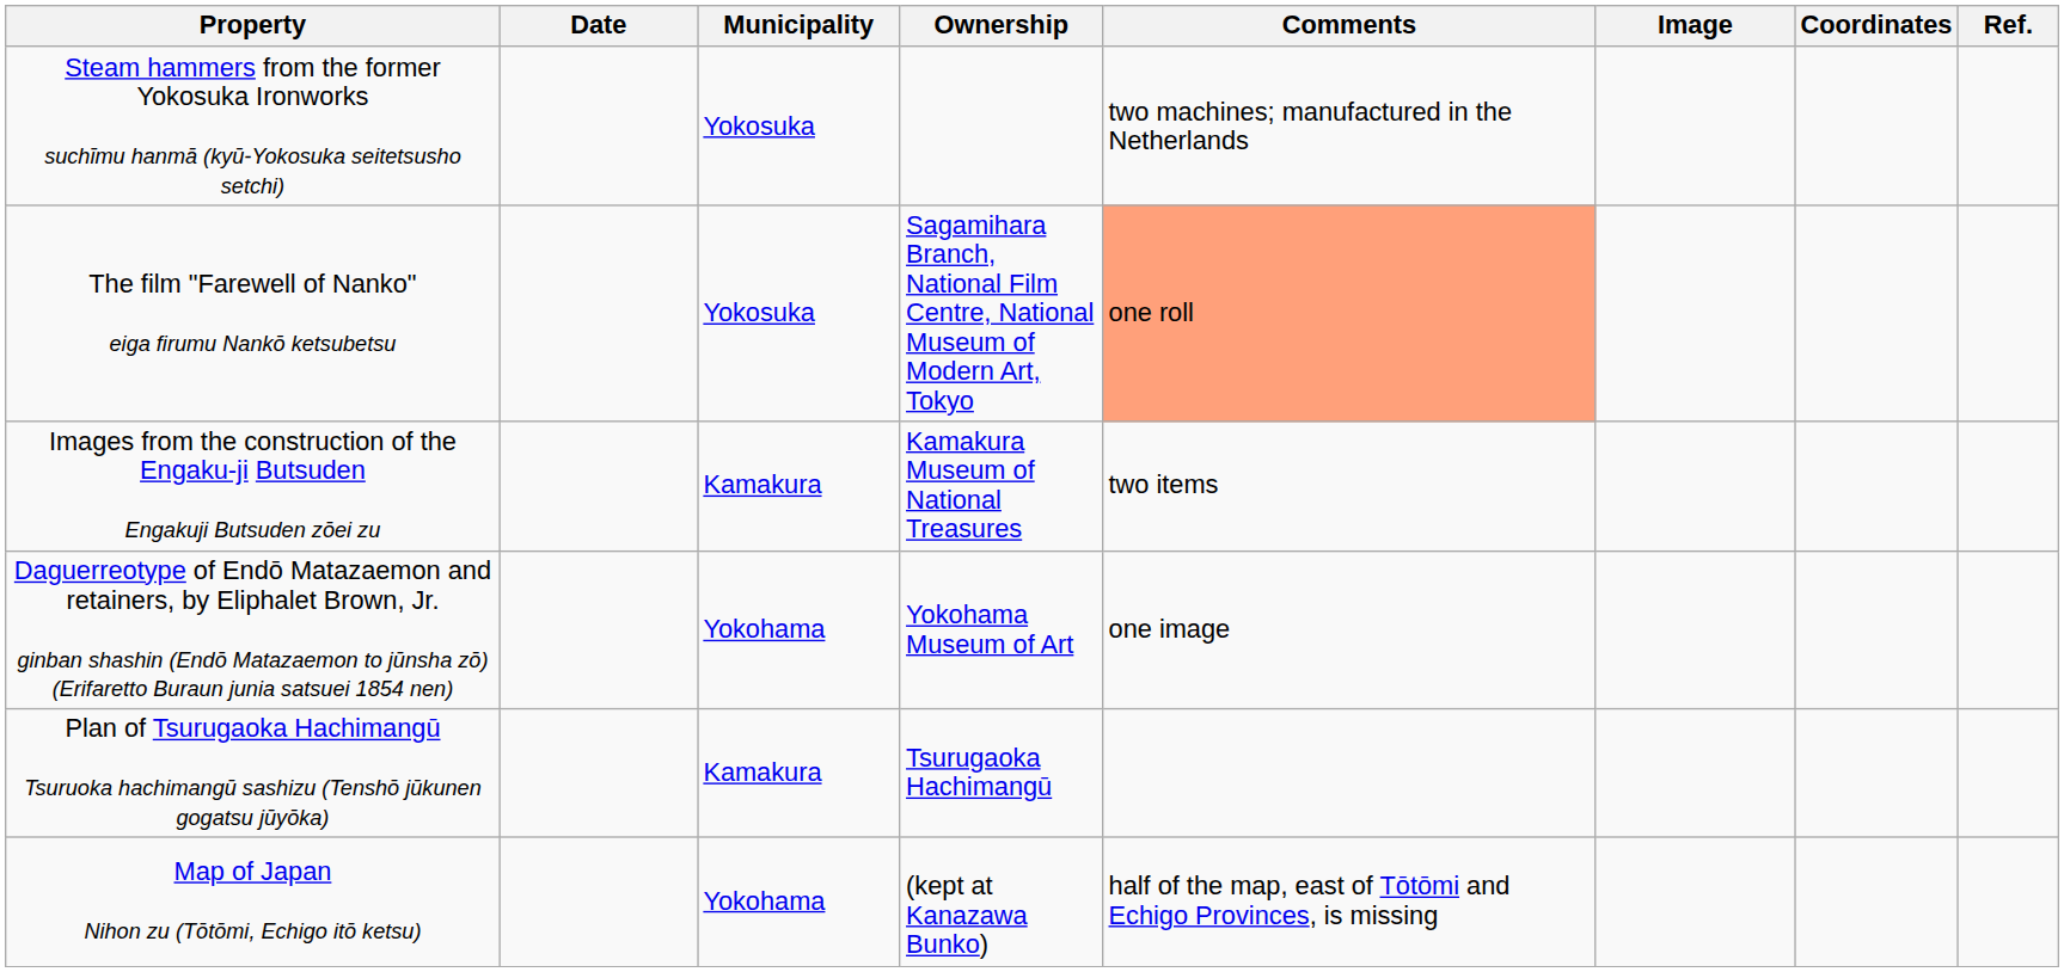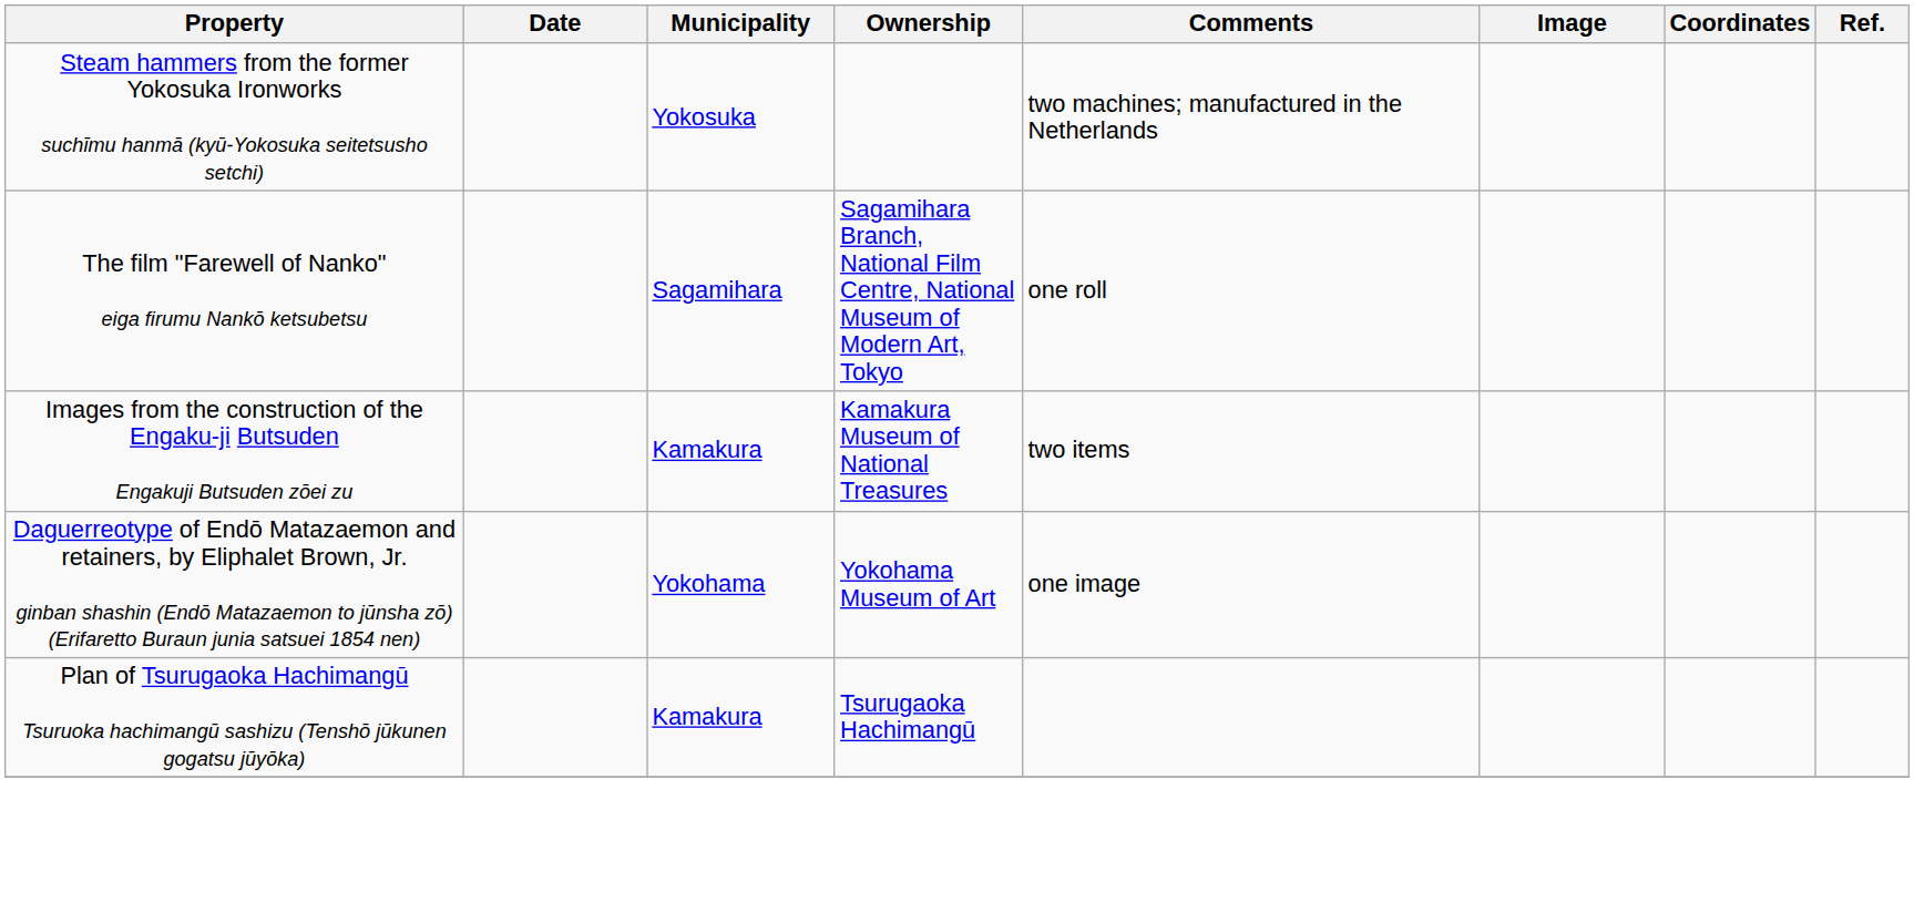The film "Farewell of Nanko" eiga firumu Nankō ketsubetsu | Municipality: Yokosuka -> Sagamihara
The film "Farewell of Nanko" eiga firumu Nankō ketsubetsu | Comments: lightsalmon background -> no background
- row: Map of Japan Nihon zu (Tōtōmi, Echigo itō ketsu) | Yokohama | (kept at Kanazawa Bunko) | half of the map, east of Tōtōmi and Echigo Provinces, is missing
